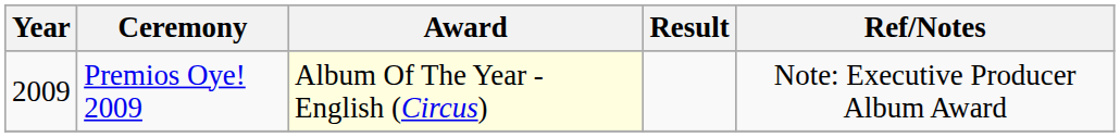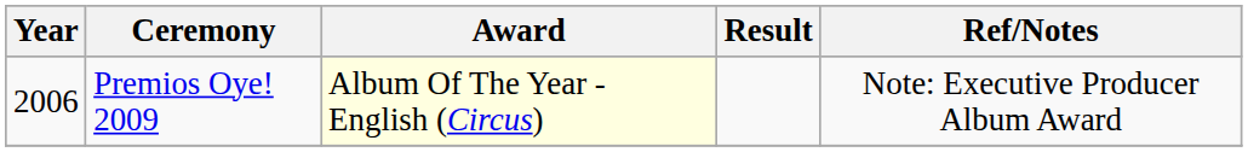Premios Oye! 2009 | Year: 2009 -> 2006
